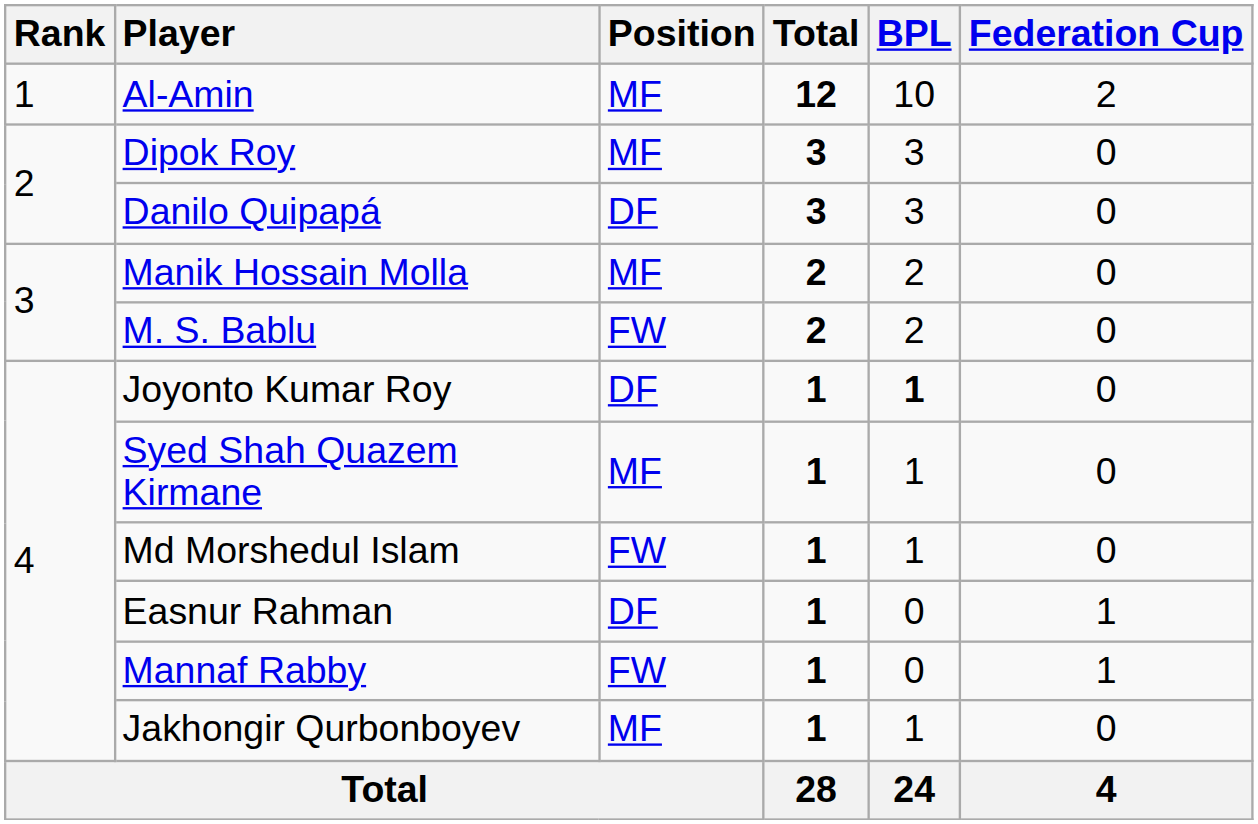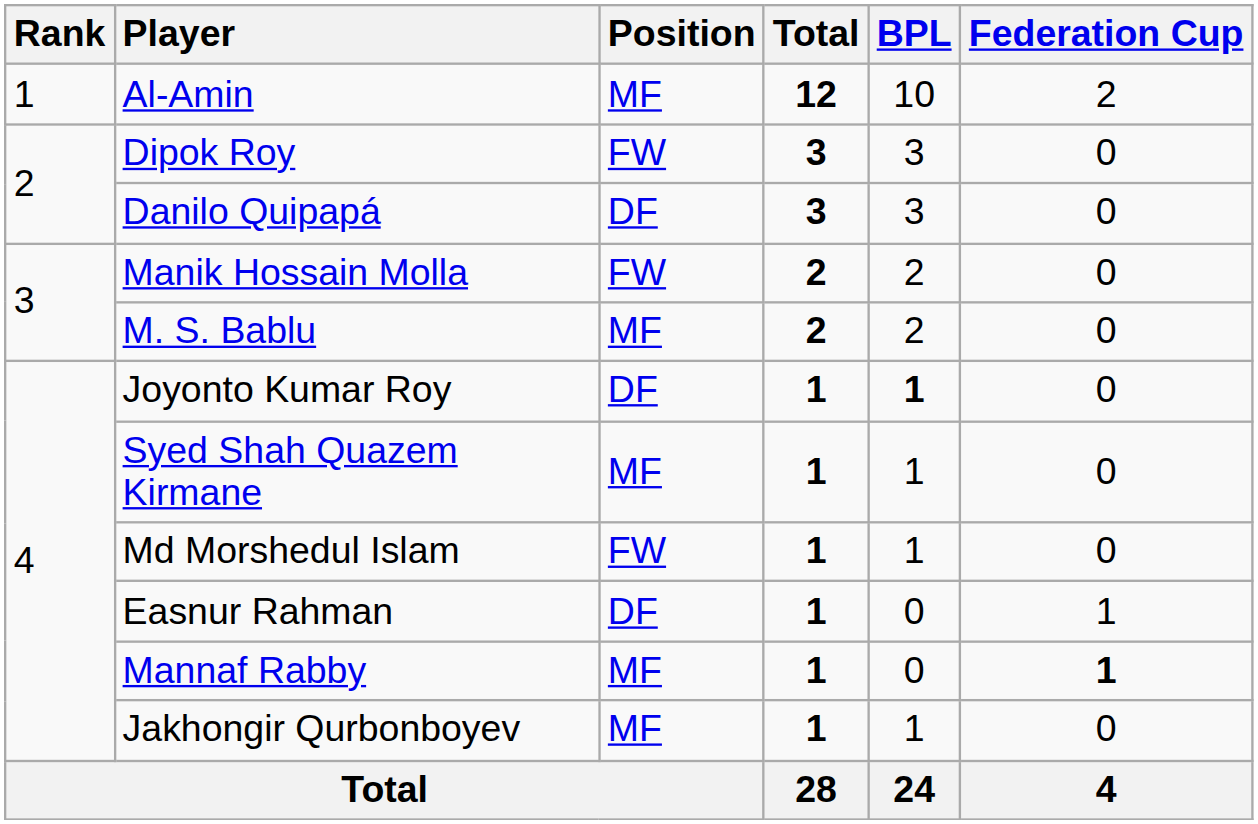Dipok Roy | Position: MF -> FW
Manik Hossain Molla | Position: MF -> FW
M. S. Bablu | Position: FW -> MF
Mannaf Rabby | Position: FW -> MF
Mannaf Rabby | Federation Cup: normal -> bold
